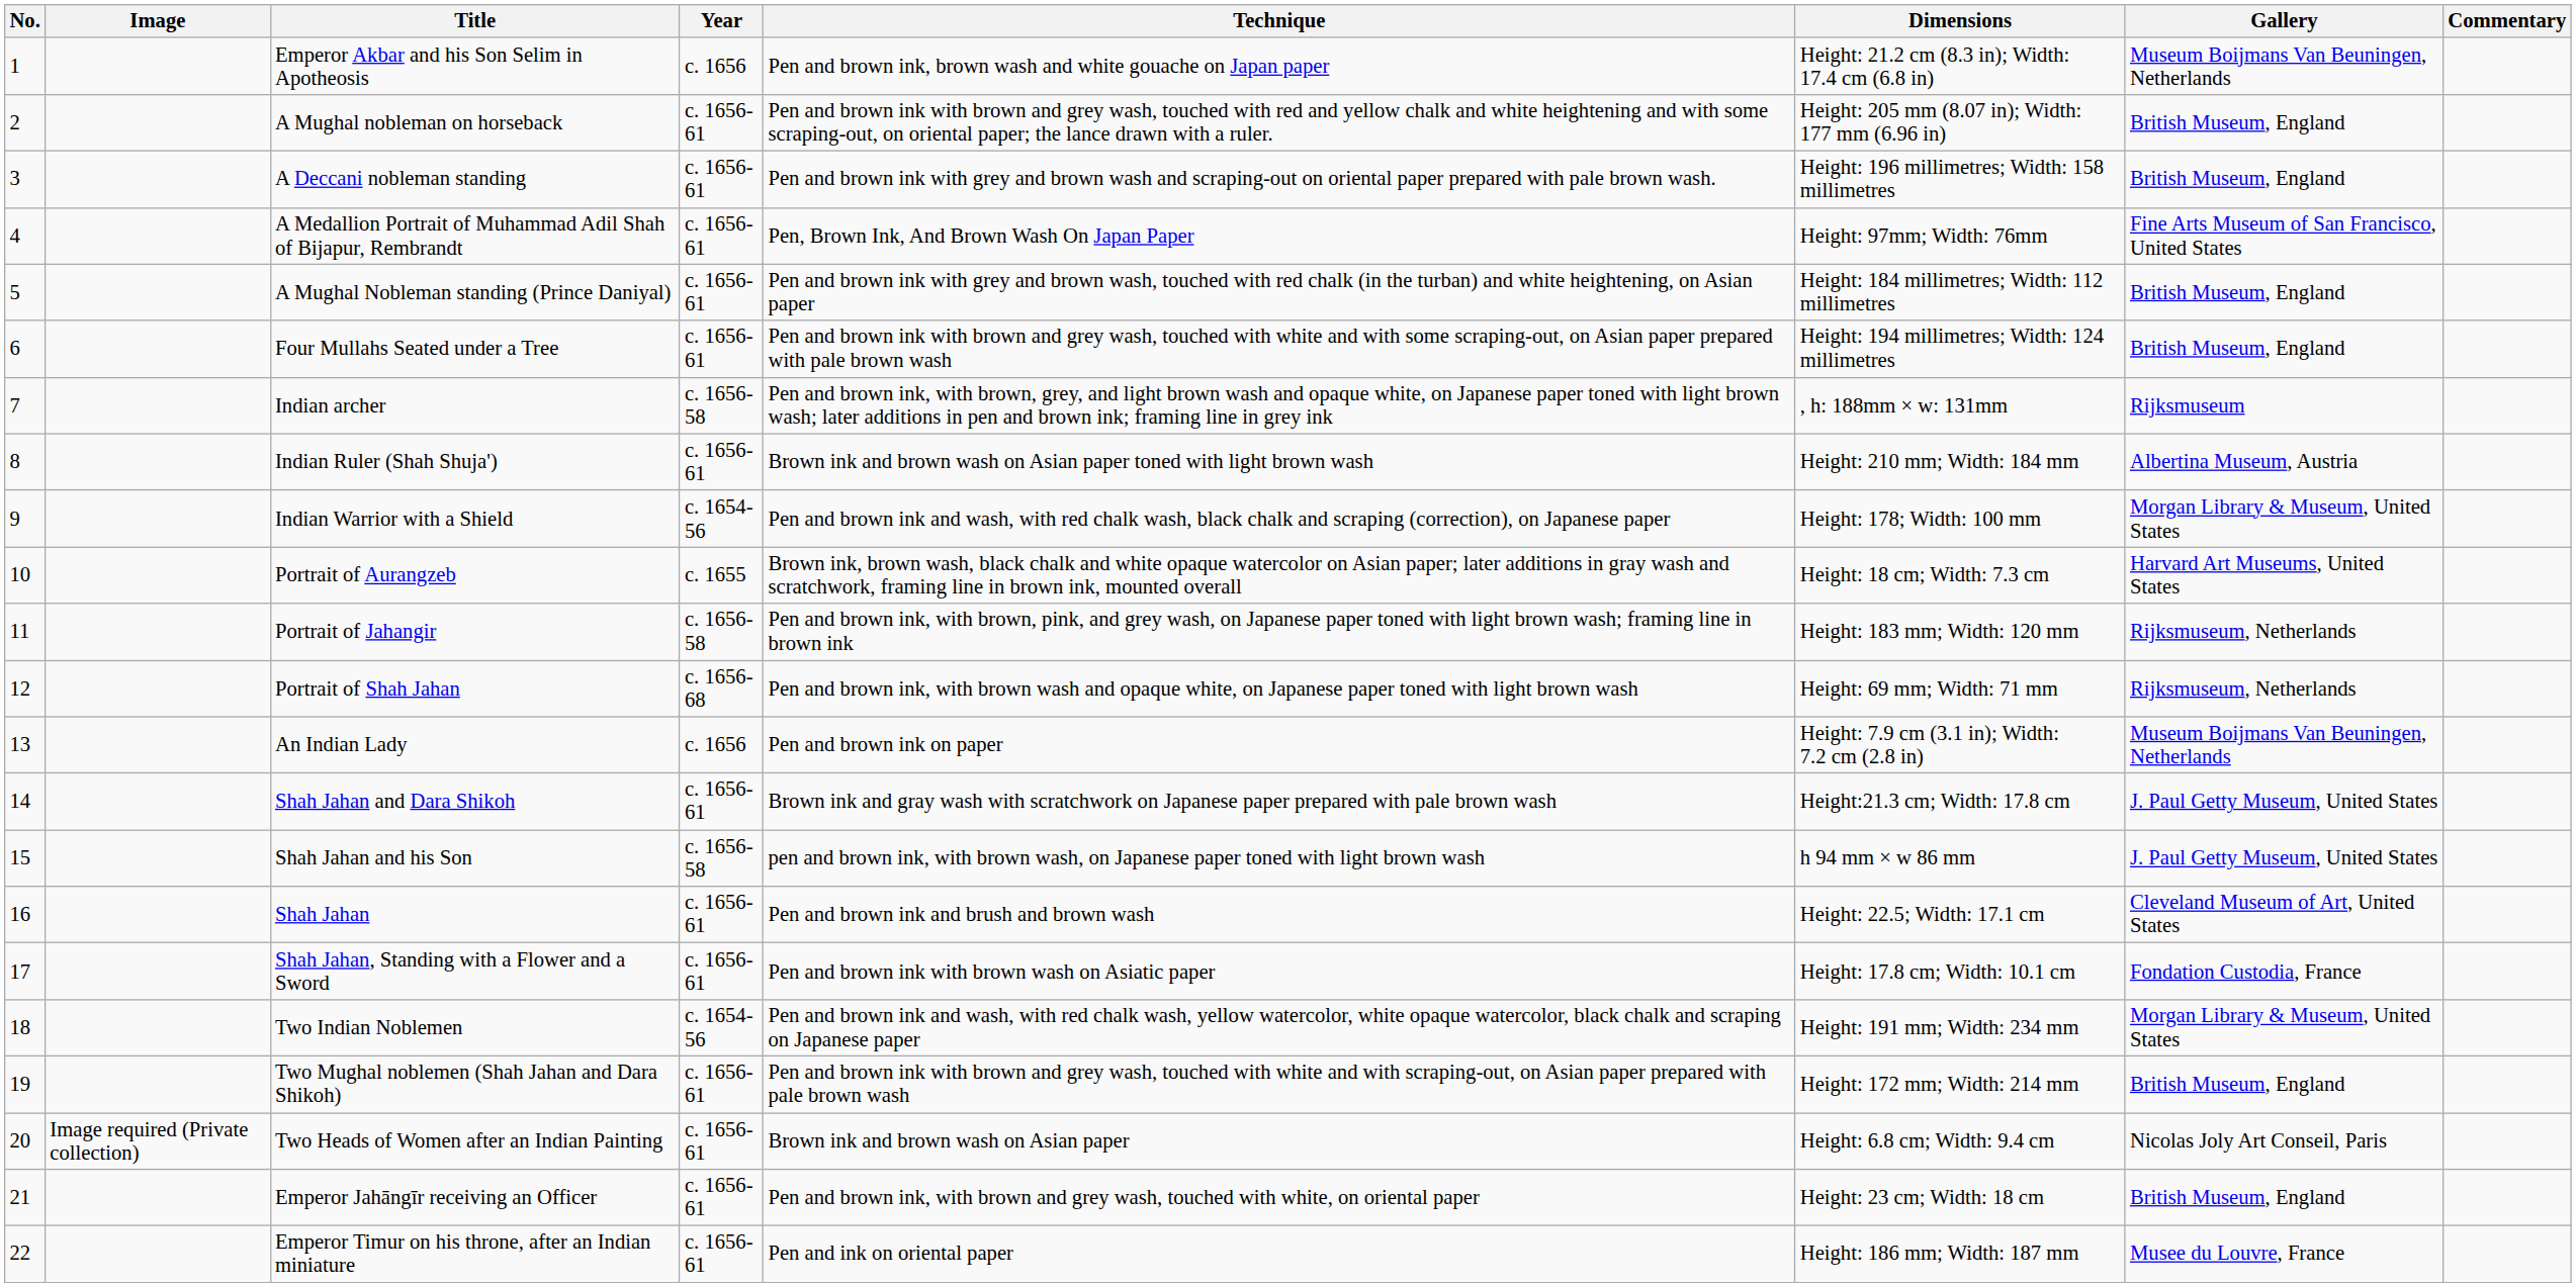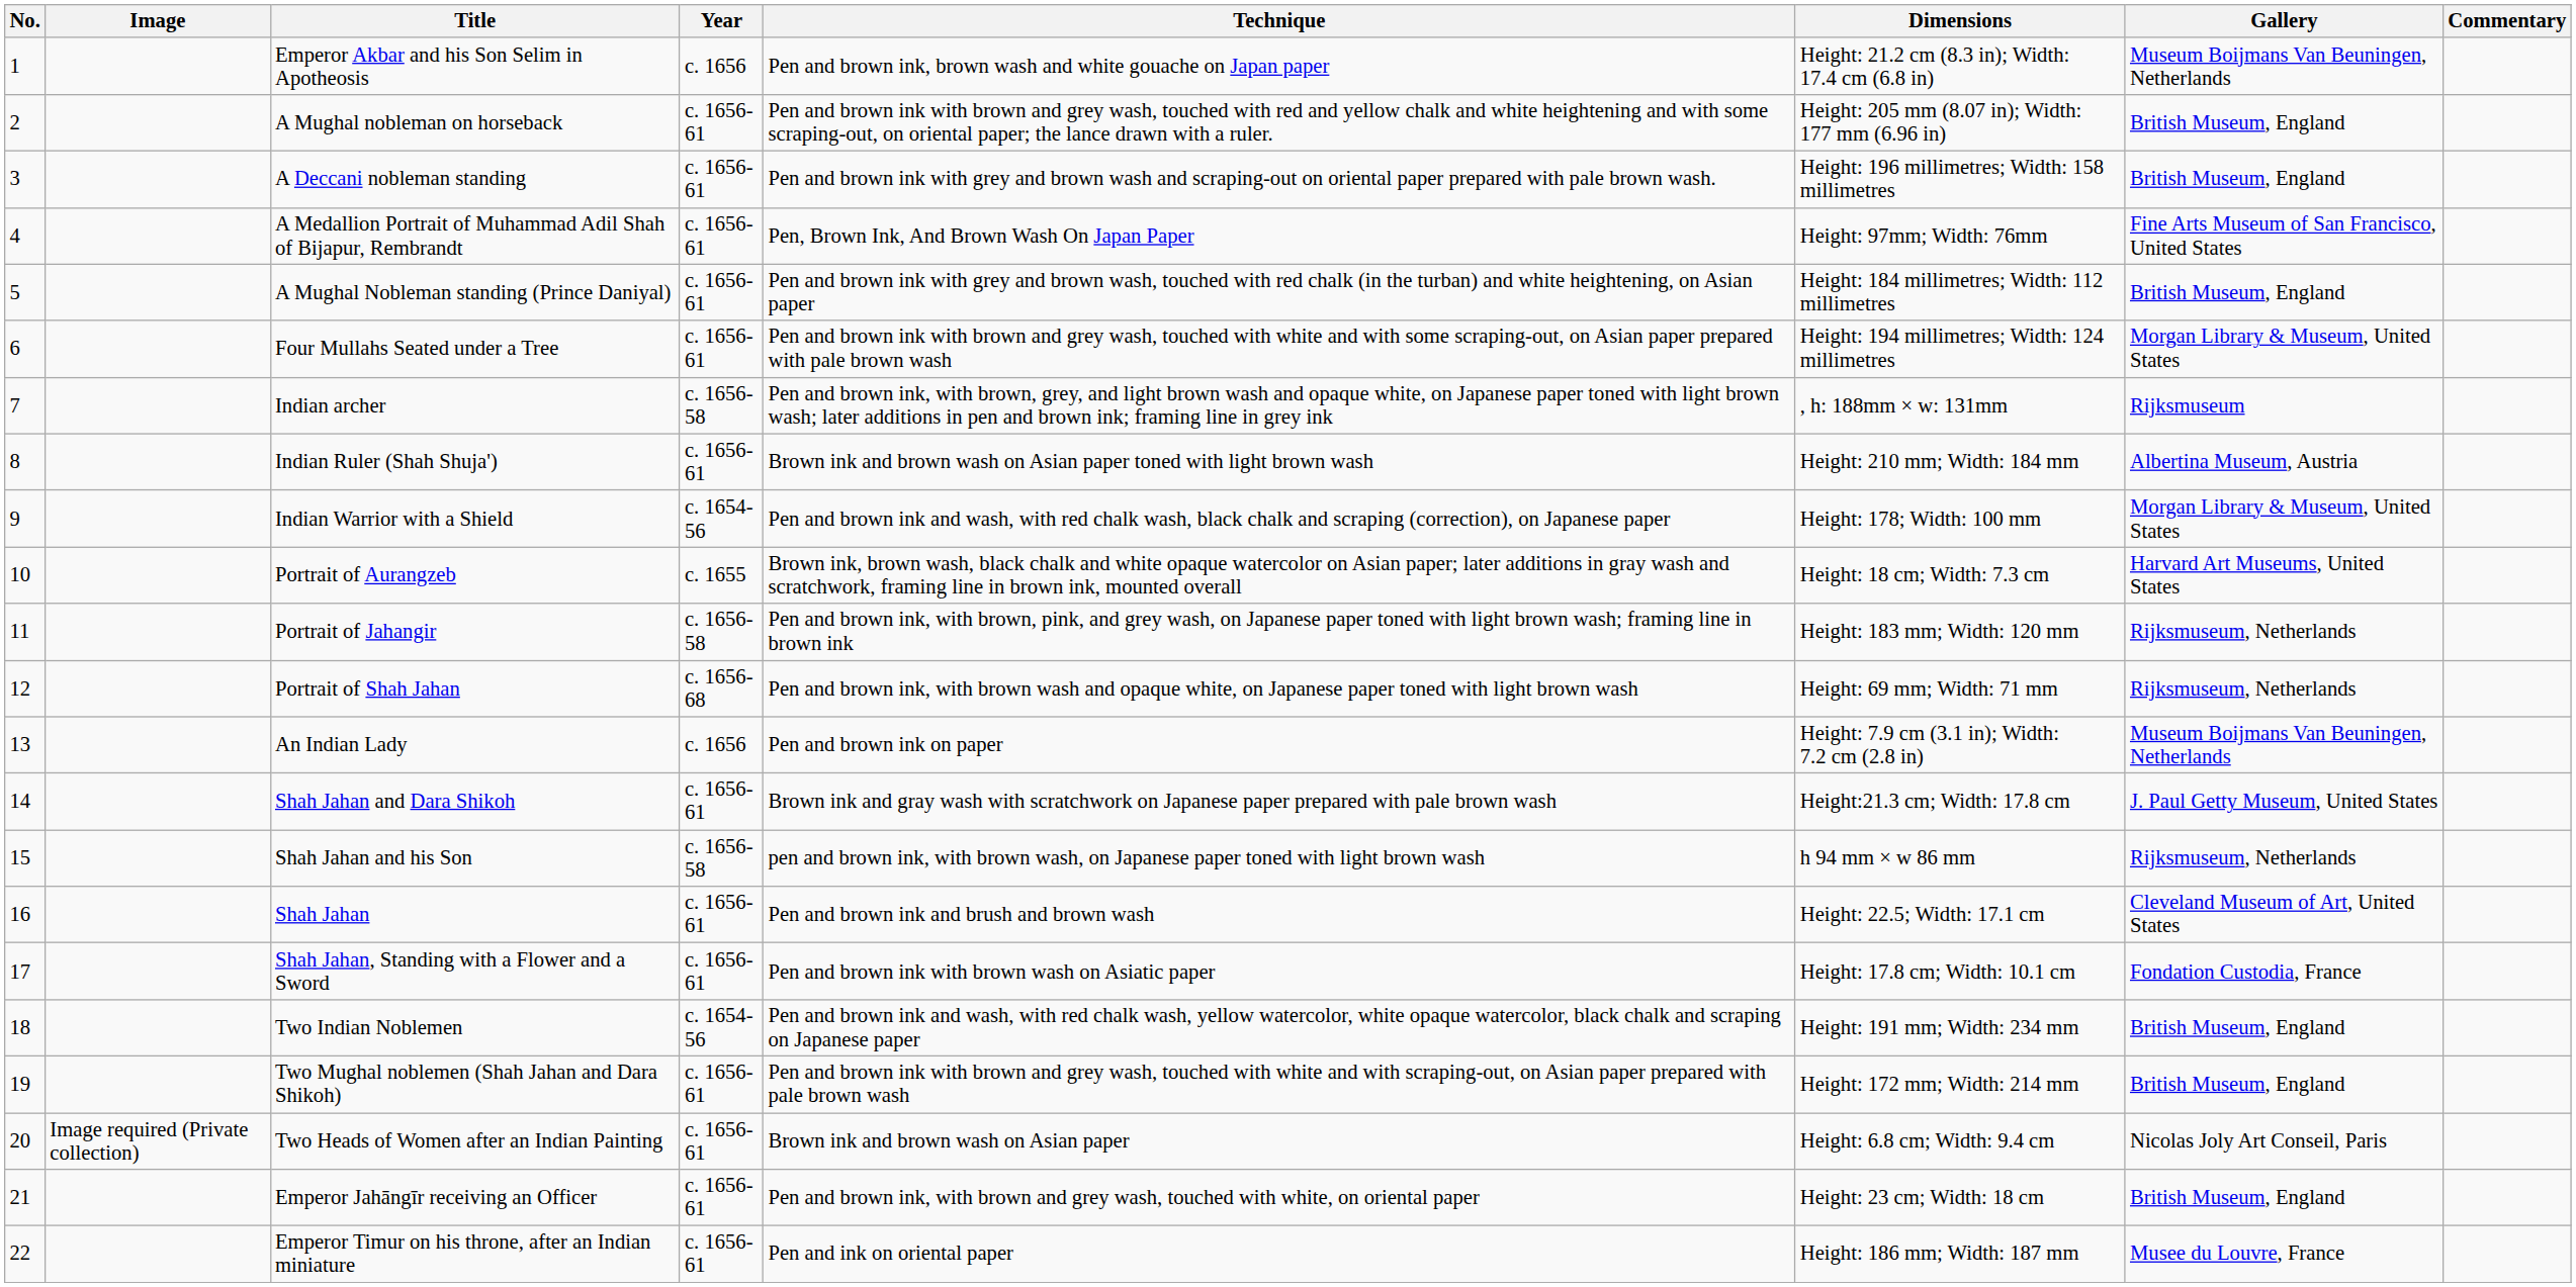Four Mullahs Seated under a Tree | Gallery: British Museum, England -> Morgan Library & Museum, United States
Shah Jahan and his Son | Gallery: J. Paul Getty Museum, United States -> Rijksmuseum, Netherlands
Two Indian Noblemen | Gallery: Morgan Library & Museum, United States -> British Museum, England
